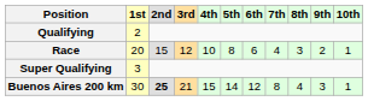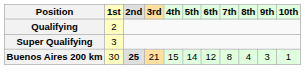- row: Race | 20 | 15 | 12 | 10 | 8 | 6 | 4 | 3 | 2 | 1
